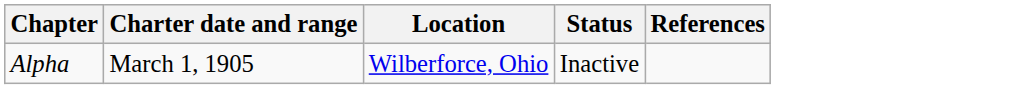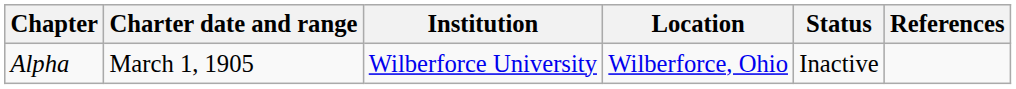+ column: Institution | Wilberforce University
